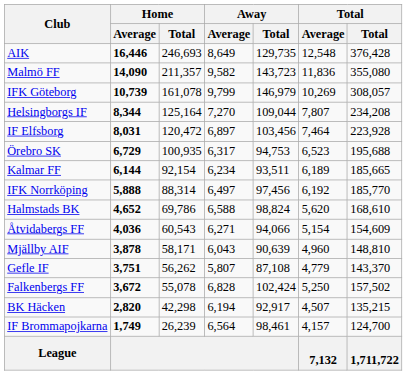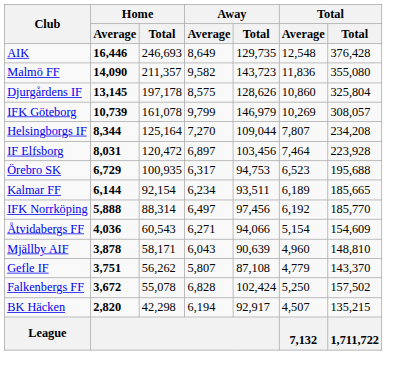+ row: Djurgårdens IF | 13,145 | 197,178 | 8,575 | 128,626 | 10,860 | 325,804
- row: Halmstads BK | 4,652 | 69,786 | 6,588 | 98,824 | 5,620 | 168,610
- row: IF Brommapojkarna | 1,749 | 26,239 | 6,564 | 98,461 | 4,157 | 124,700
